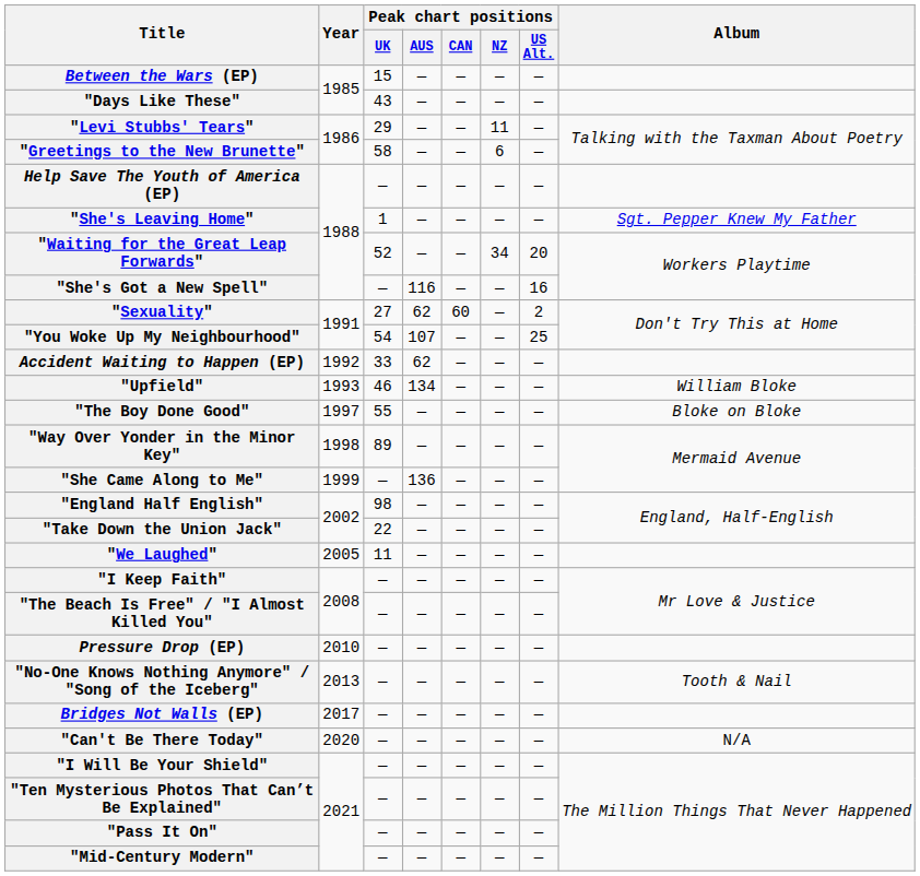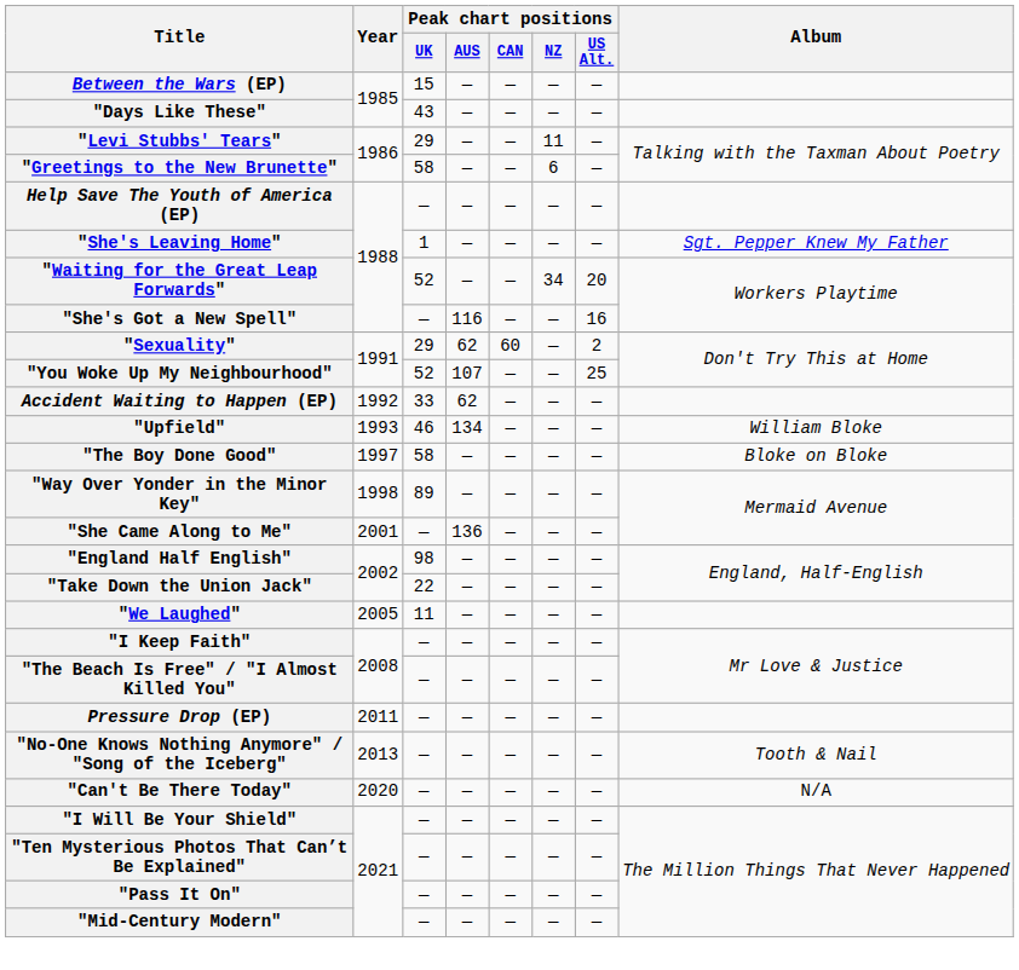"Sexuality" | Peak chart positions / UK: 27 -> 29
"You Woke Up My Neighbourhood" | Peak chart positions / UK: 54 -> 52
"The Boy Done Good" | Peak chart positions / UK: 55 -> 58
"She Came Along to Me" | Year: 1999 -> 2001
Pressure Drop (EP) | Year: 2010 -> 2011
- row: Bridges Not Walls (EP) | 2017 | — | — | — | — | —
